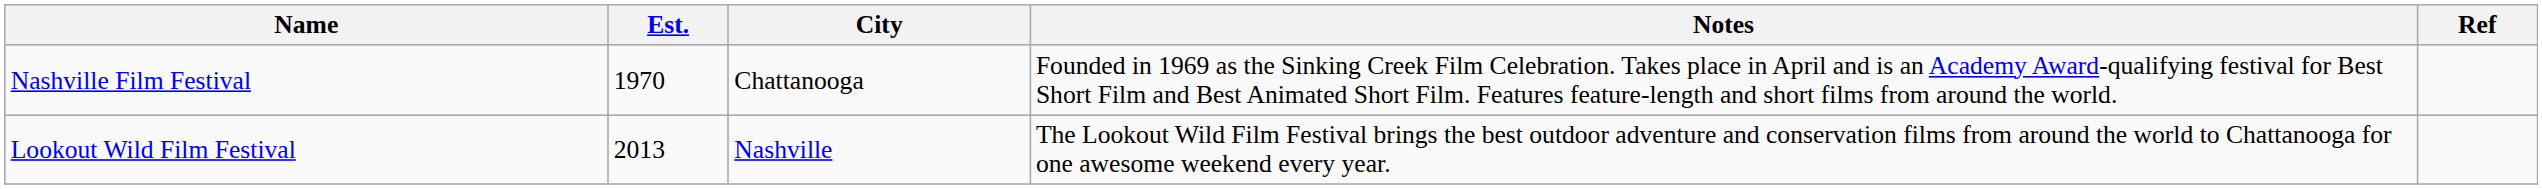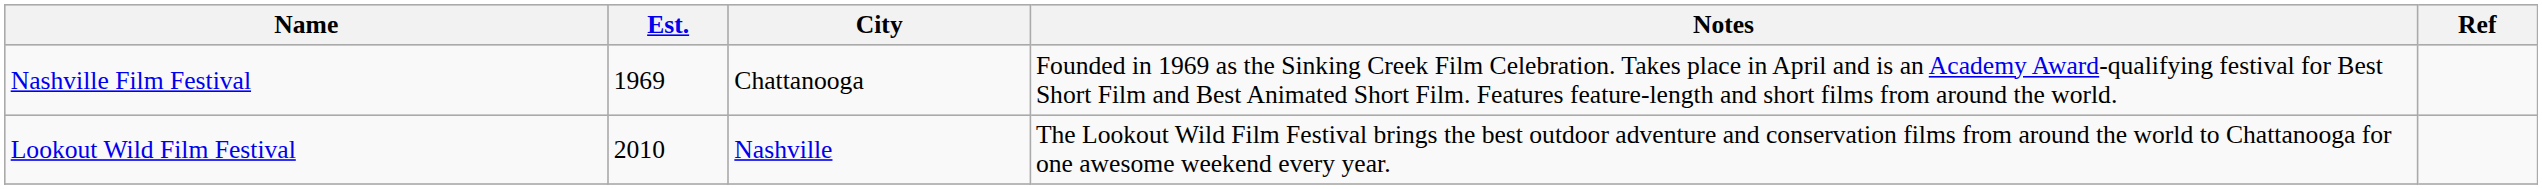Nashville Film Festival | Est.: 1970 -> 1969
Lookout Wild Film Festival | Est.: 2013 -> 2010
